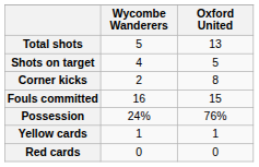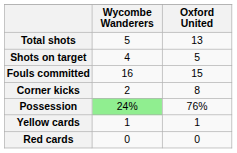rows swapped: Corner kicks <-> Fouls committed
Possession | Wycombe Wanderers: no background -> lightgreen background
